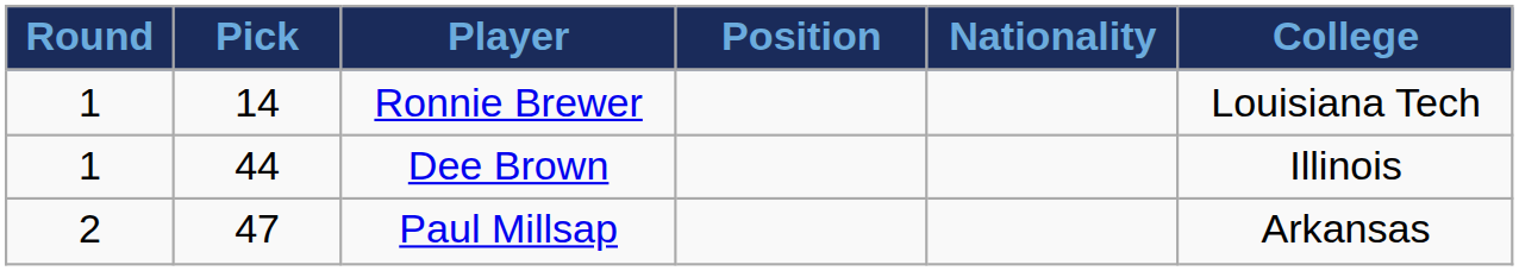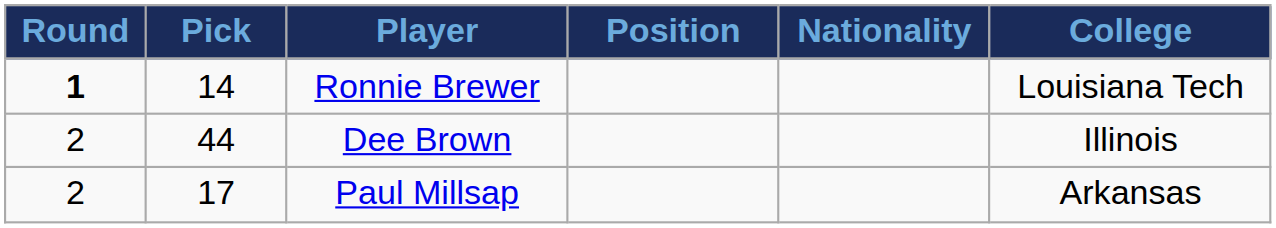Ronnie Brewer | Round: normal -> bold
Dee Brown | Round: 1 -> 2
Paul Millsap | Pick: 47 -> 17
